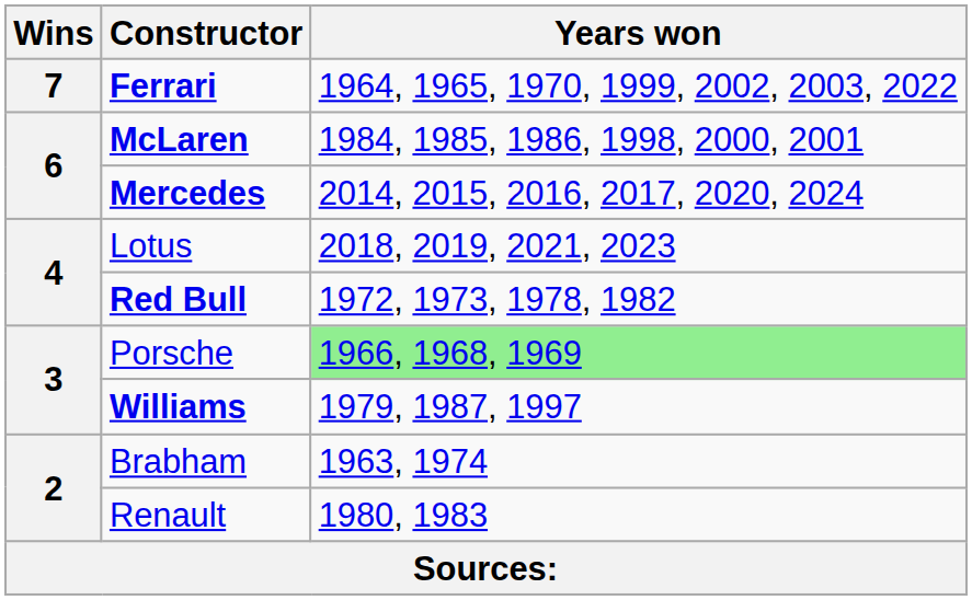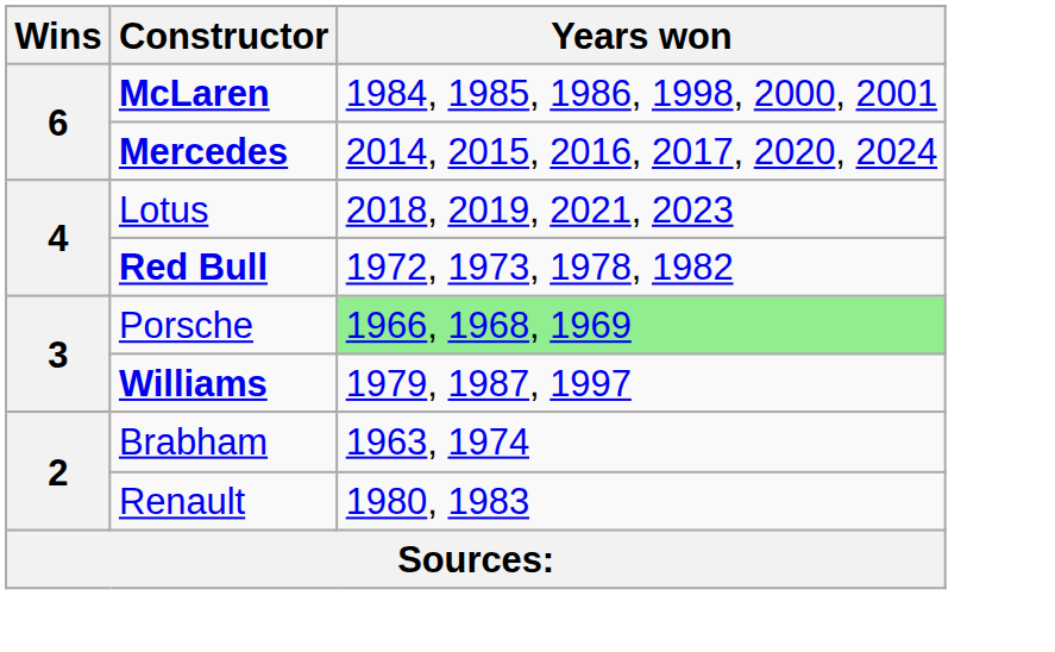- row: 7 | Ferrari | 1964, 1965, 1970, 1999, 2002, 2003, 2022
